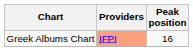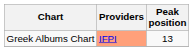Greek Albums Chart | Peak position: 16 -> 13
